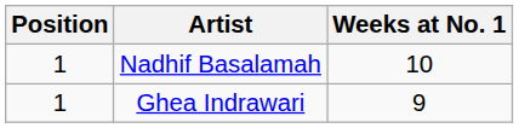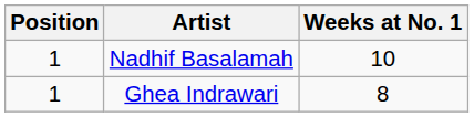Ghea Indrawari | Weeks at No. 1: 9 -> 8
